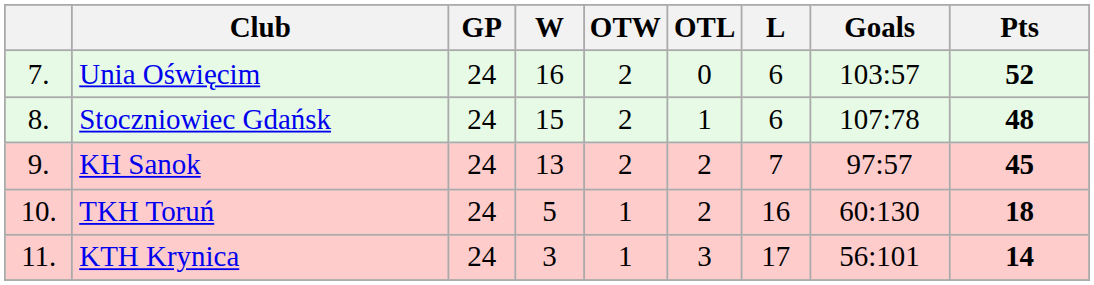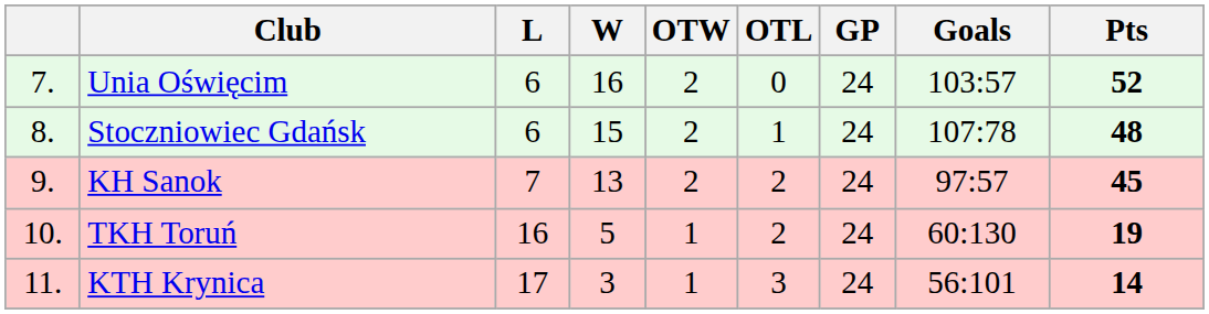columns swapped: GP <-> L
TKH Toruń | Pts: 18 -> 19
